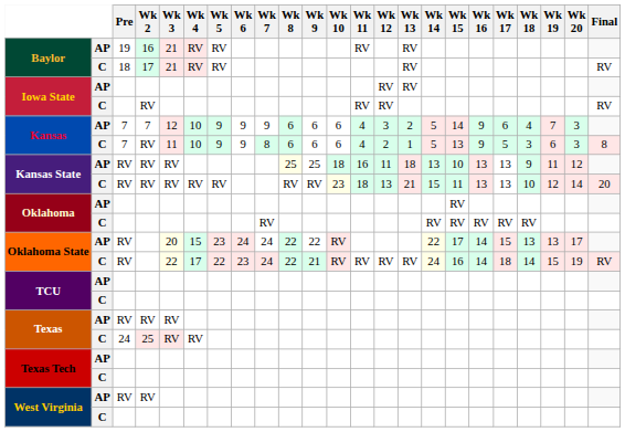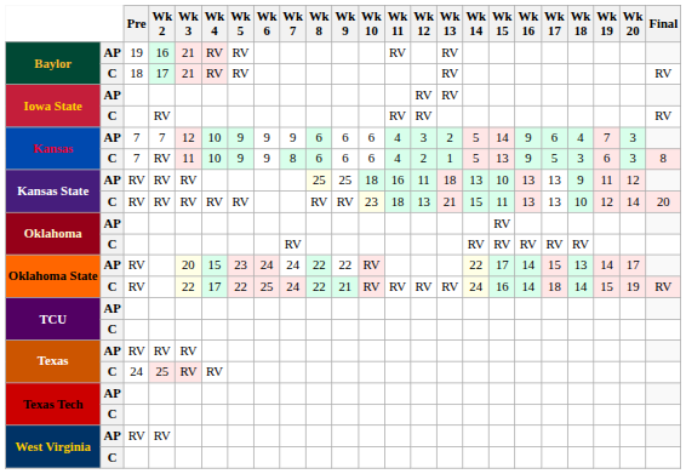Oklahoma State / AP | Wk 19: 13 -> 14
Oklahoma State / C | Wk 6: 23 -> 25
